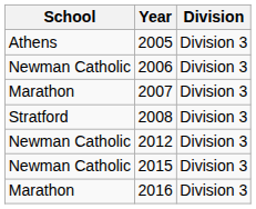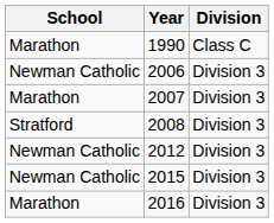+ row: Marathon | 1990 | Class C
- row: Athens | 2005 | Division 3
